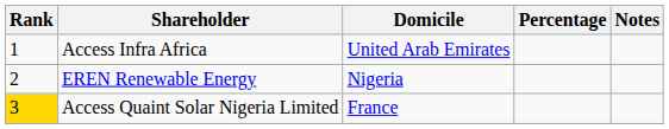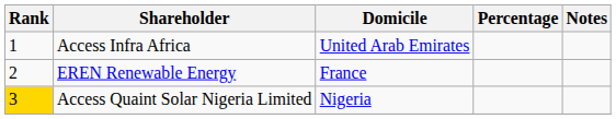EREN Renewable Energy | Domicile: Nigeria -> France
Access Quaint Solar Nigeria Limited | Domicile: France -> Nigeria
